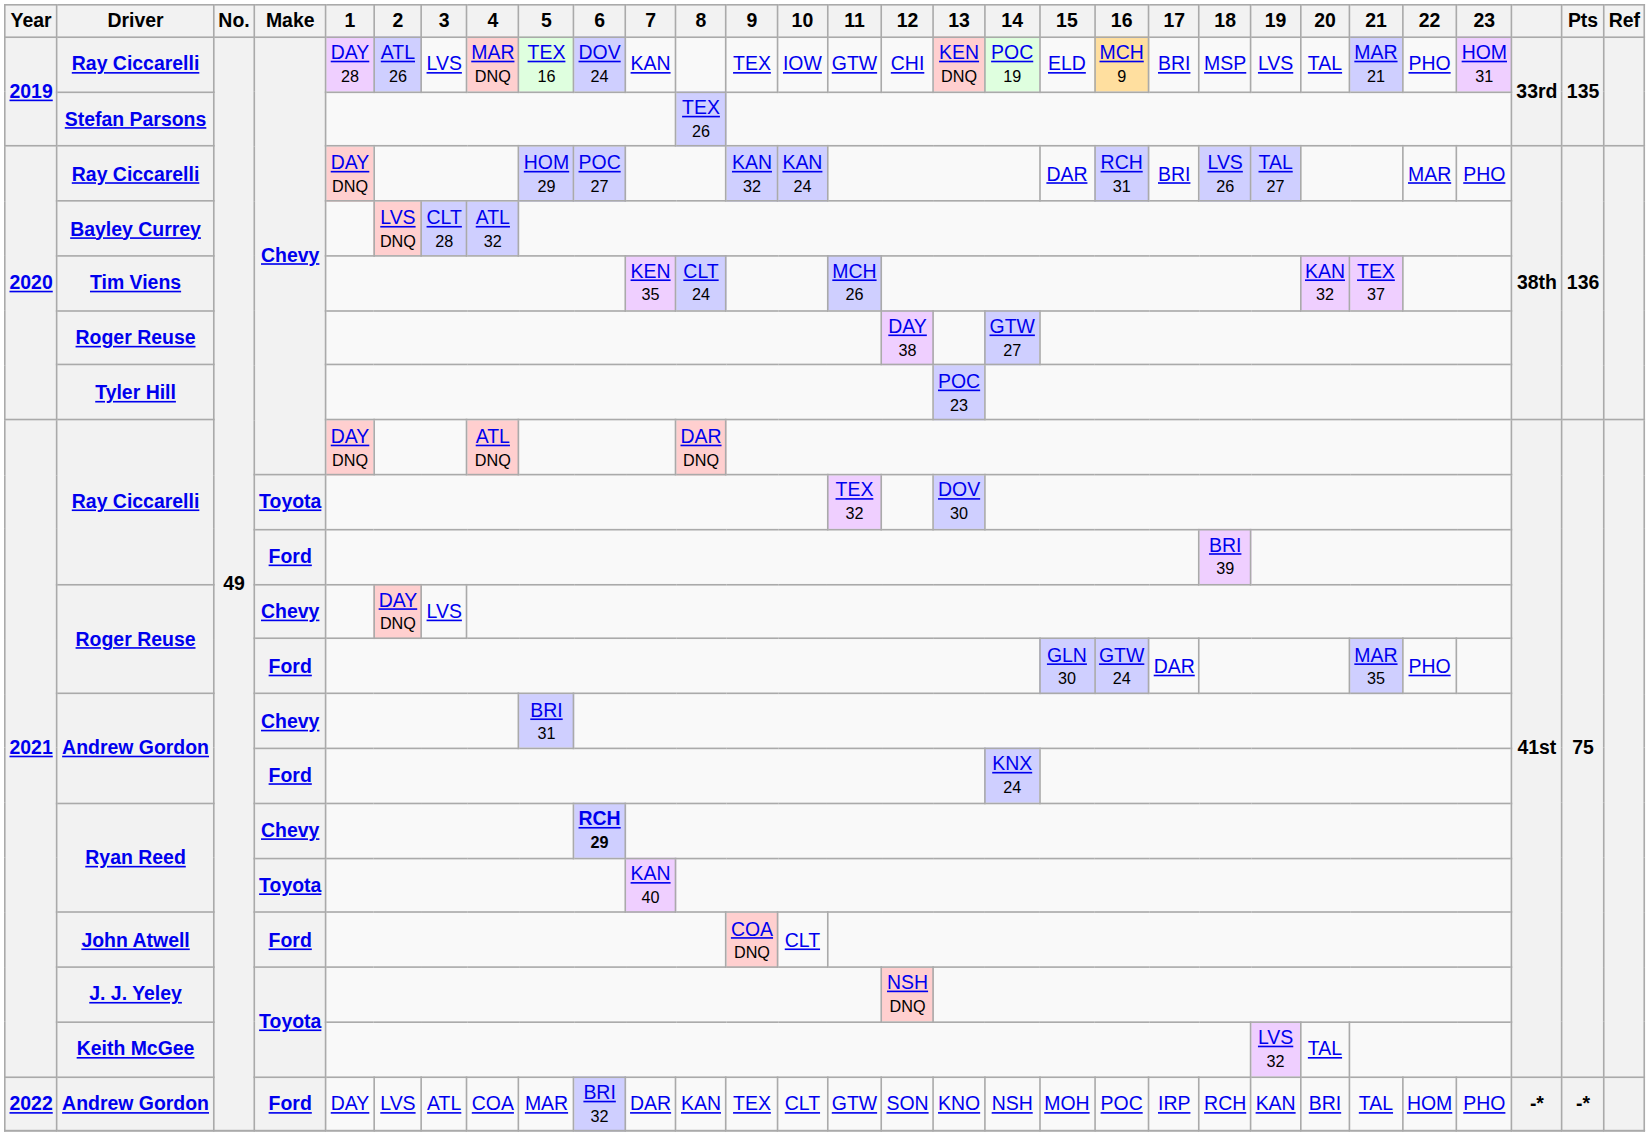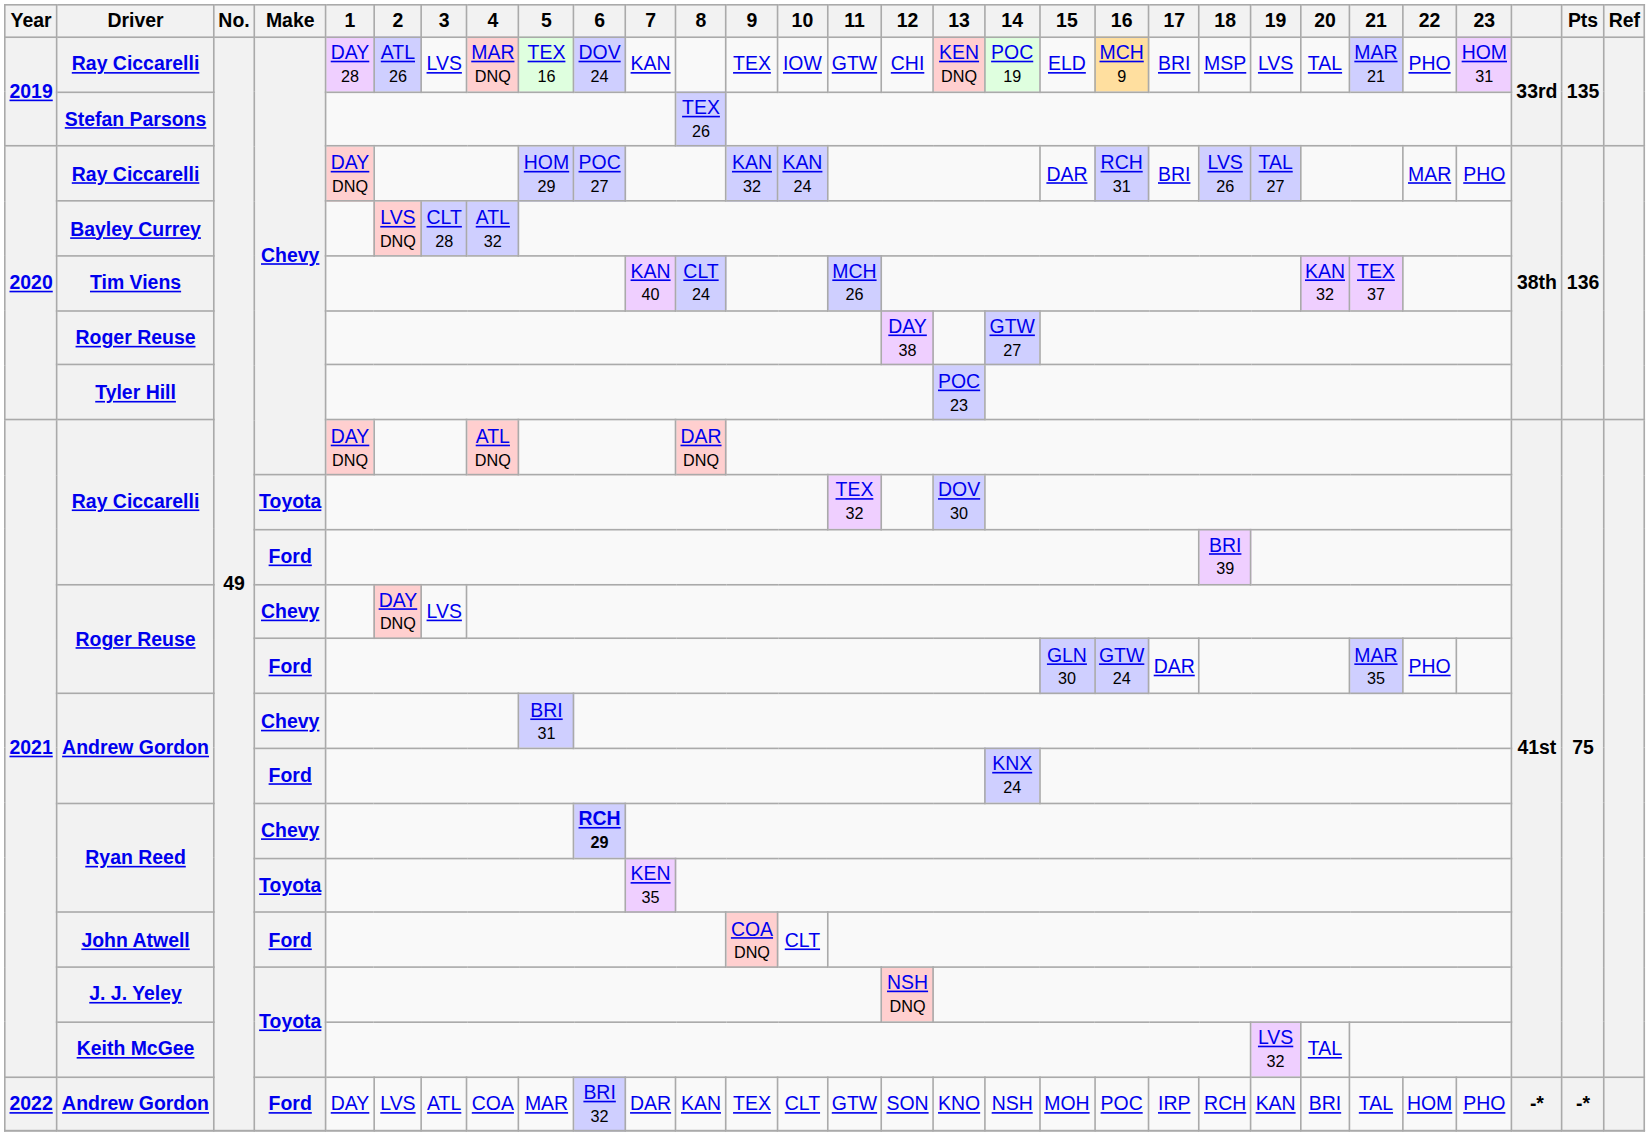Tim Viens | 7: KEN 35 -> KAN 40
Ryan Reed / Toyota | 7: KAN 40 -> KEN 35
